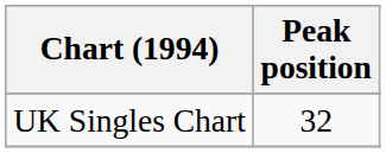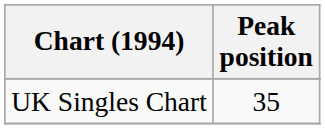UK Singles Chart | Peak position: 32 -> 35
